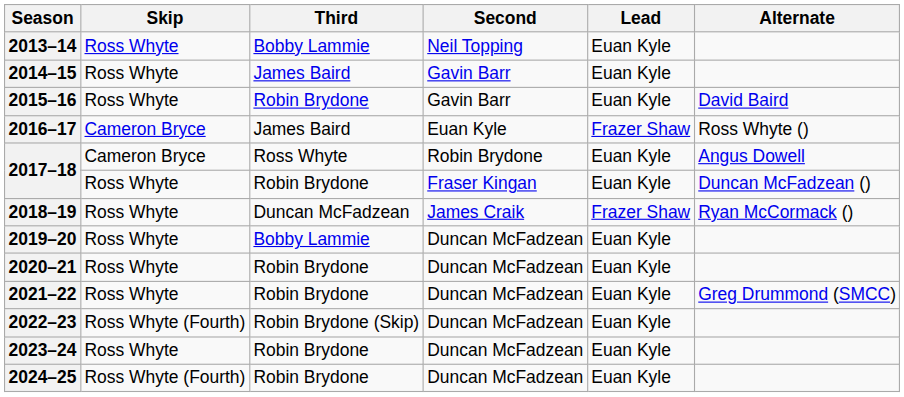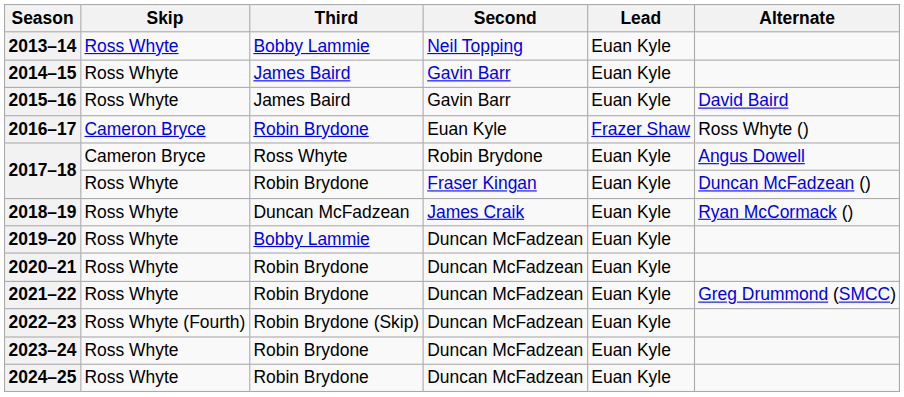2015–16 | Third: Robin Brydone -> James Baird
2016–17 | Third: James Baird -> Robin Brydone
2018–19 | Lead: Frazer Shaw -> Euan Kyle
2024–25 | Skip: Ross Whyte (Fourth) -> Ross Whyte
